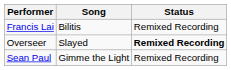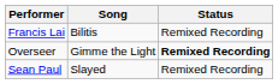Overseer | Song: Slayed -> Gimme the Light
Sean Paul | Song: Gimme the Light -> Slayed
